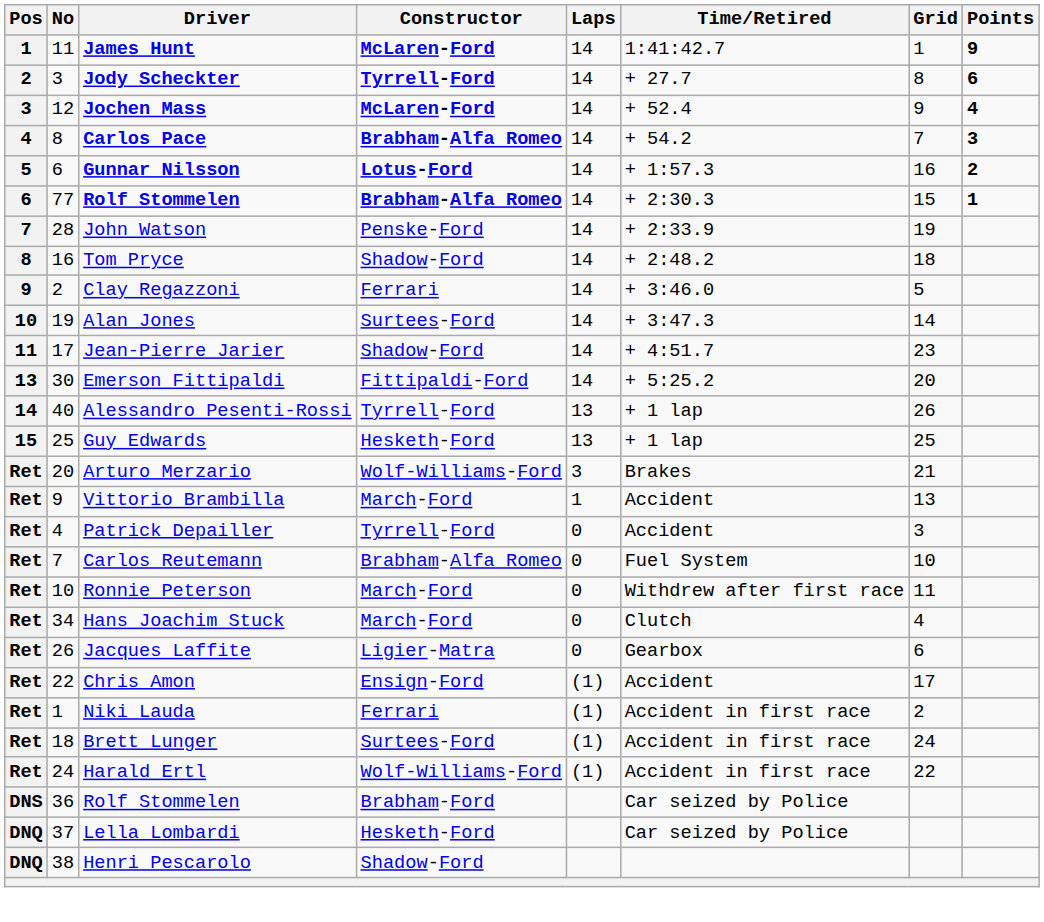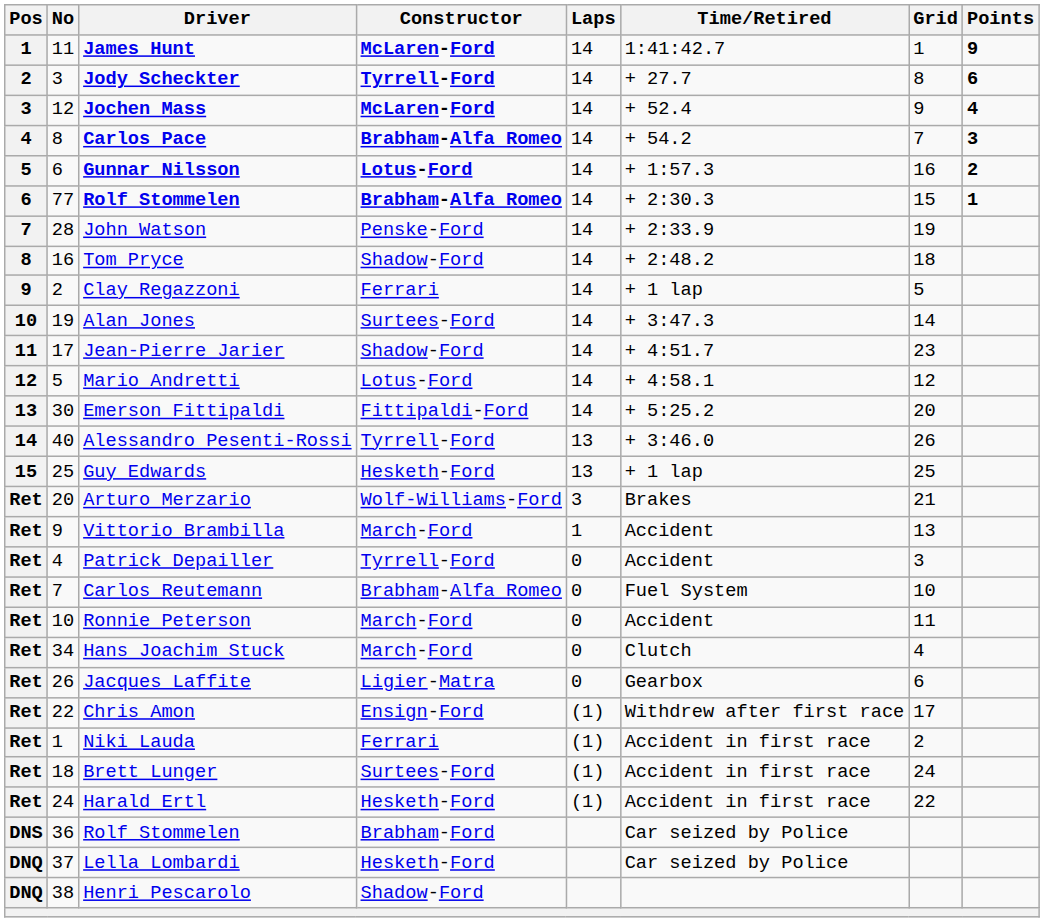Clay Regazzoni | Time/Retired: + 3:46.0 -> + 1 lap
+ row: 12 | 5 | Mario Andretti | Lotus-Ford | 14 | + 4:58.1 | 12
Alessandro Pesenti-Rossi | Time/Retired: + 1 lap -> + 3:46.0
Ronnie Peterson | Time/Retired: Withdrew after first race -> Accident
Chris Amon | Time/Retired: Accident -> Withdrew after first race
Harald Ertl | Constructor: Wolf-Williams-Ford -> Hesketh-Ford
